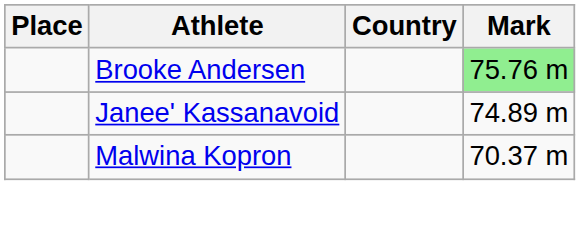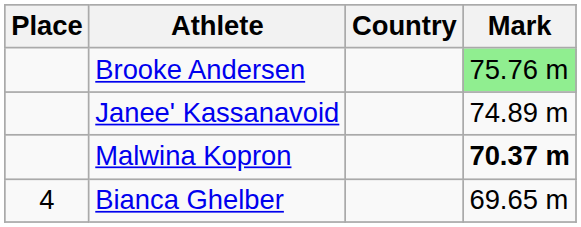Malwina Kopron | Mark: normal -> bold
+ row: 4 | Bianca Ghelber | 69.65 m
